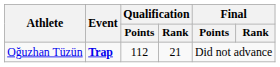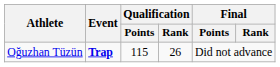Oğuzhan Tüzün | Qualification / Points: 112 -> 115
Oğuzhan Tüzün | Qualification / Rank: 21 -> 26
